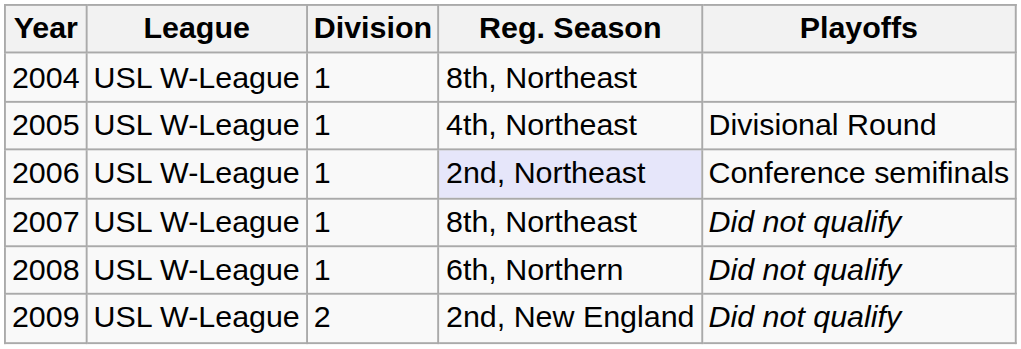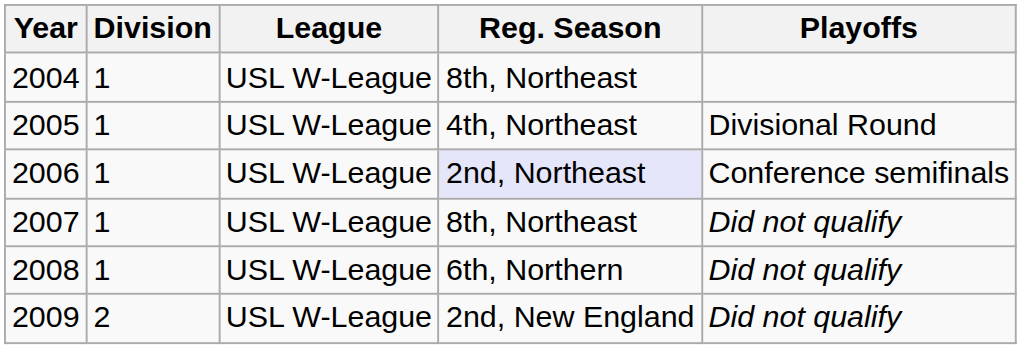columns swapped: Division <-> League
